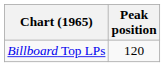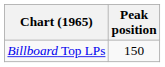Billboard Top LPs | Peak position: 120 -> 150
